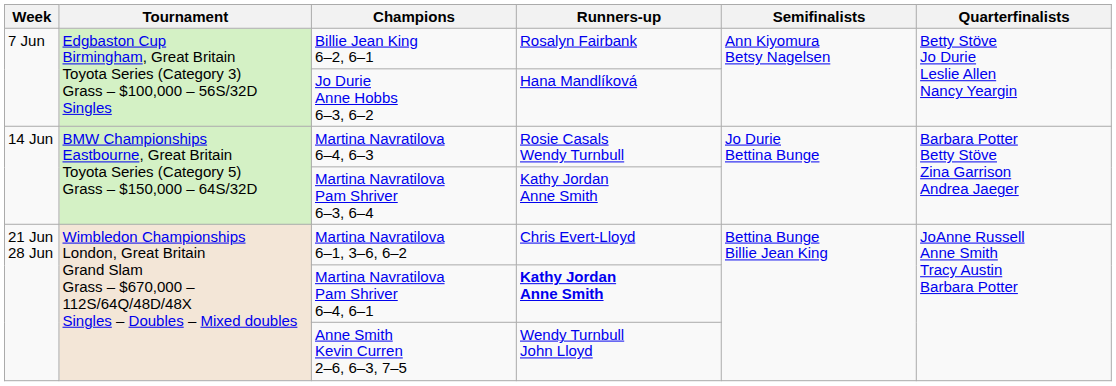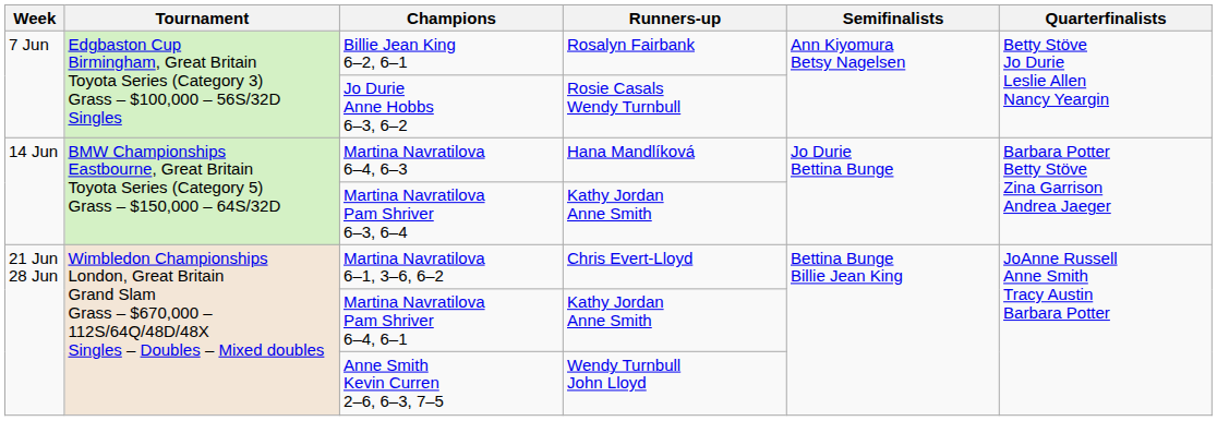Jo Durie Anne Hobbs 6–3, 6–2 | Runners-up: Hana Mandlíková -> Rosie Casals Wendy Turnbull
Martina Navratilova 6–4, 6–3 | Runners-up: Rosie Casals Wendy Turnbull -> Hana Mandlíková
Martina Navratilova Pam Shriver 6–4, 6–1 | Runners-up: bold -> normal
